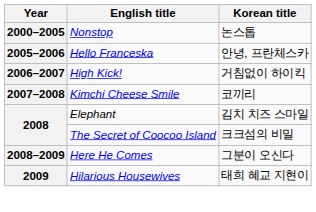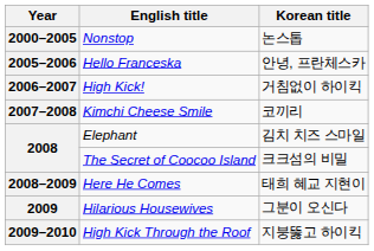Here He Comes | Korean title: 그분이 오신다 -> 태희 혜교 지현이
Hilarious Housewives | Korean title: 태희 혜교 지현이 -> 그분이 오신다
+ row: 2009–2010 | High Kick Through the Roof | 지붕뚫고 하이킥
